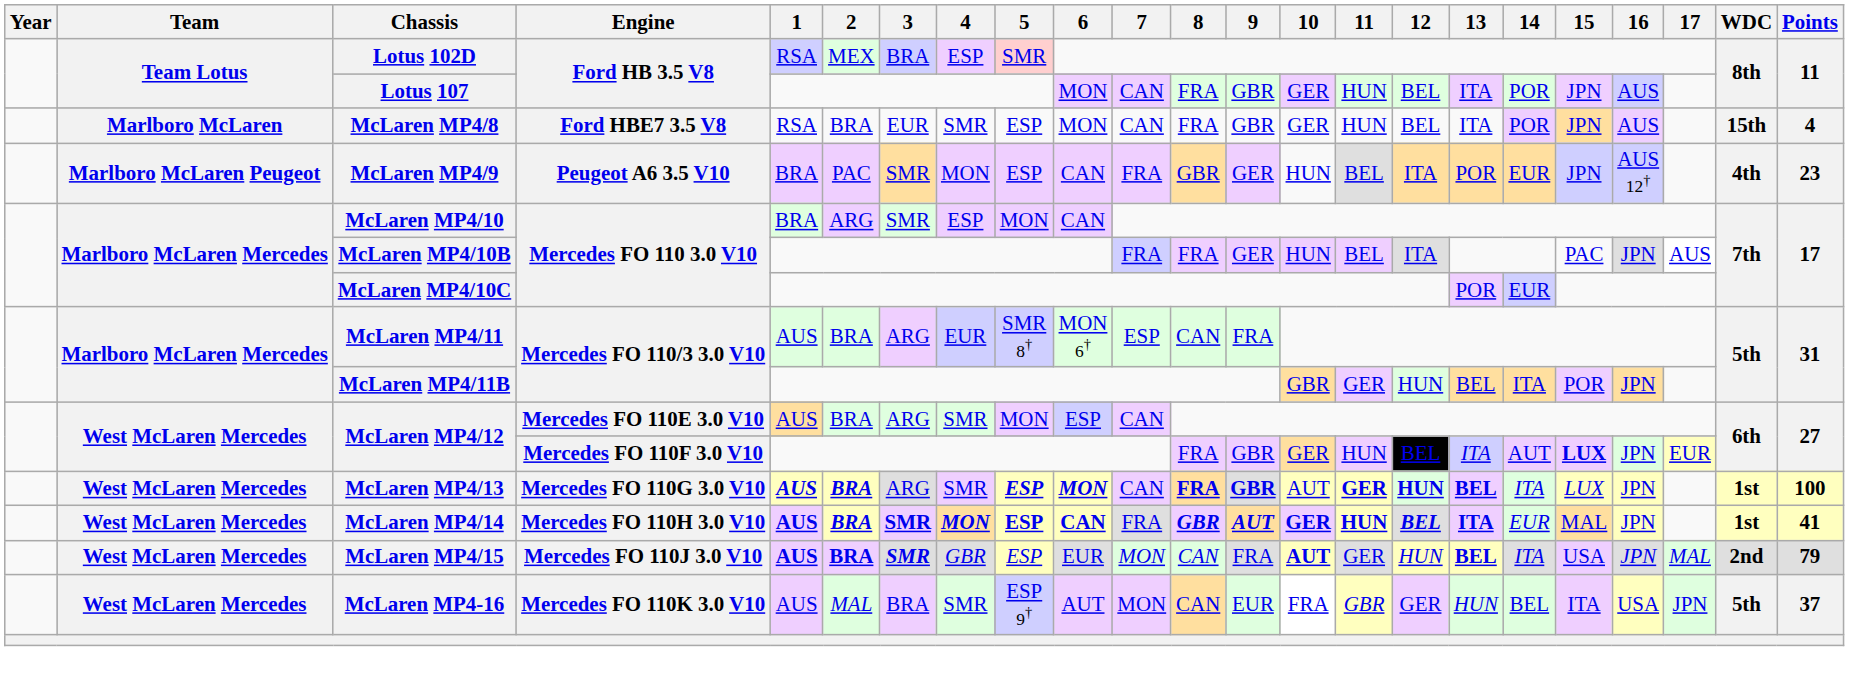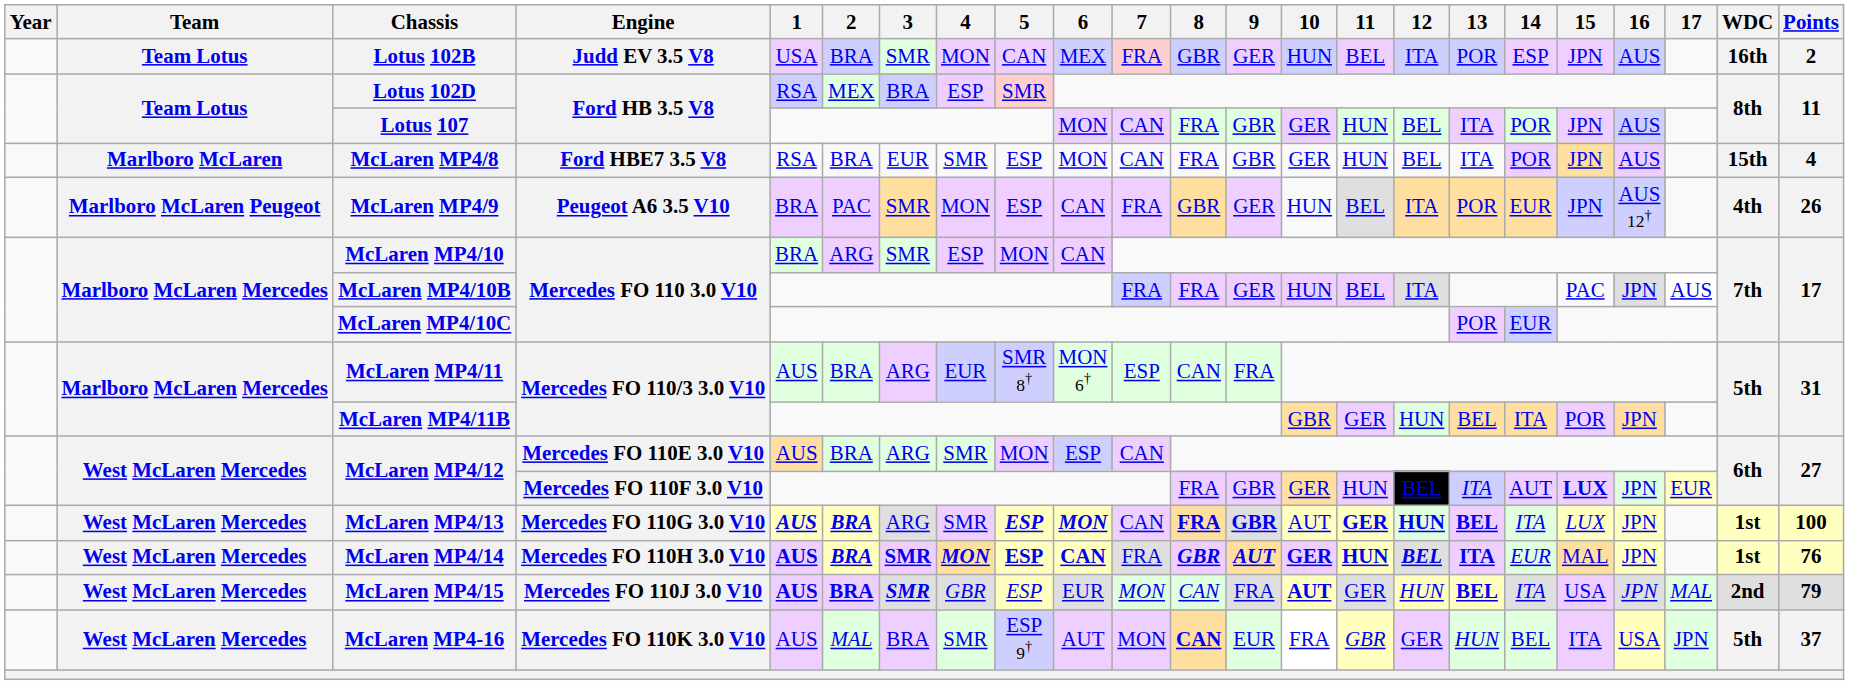+ row: Team Lotus | Lotus 102B | Judd EV 3.5 V8 | USA | BRA | SMR | MON | CAN | MEX | FRA | GBR | GER | HUN | BEL | ITA | POR | ESP | JPN | AUS | 16th | 2
McLaren MP4/9 | Points: 23 -> 26
McLaren MP4/14 | Points: 41 -> 76
McLaren MP4-16 | 8: normal -> bold
